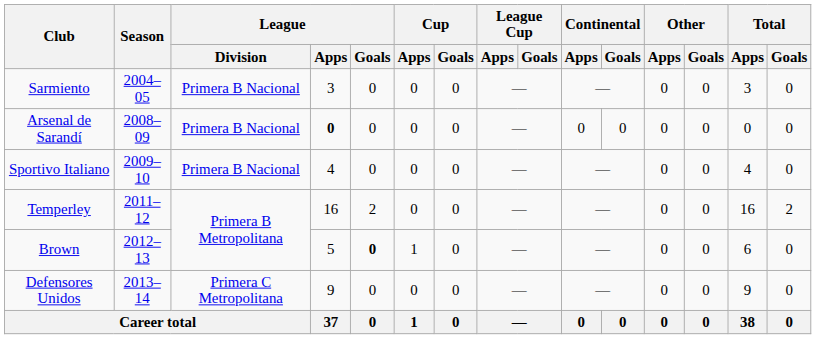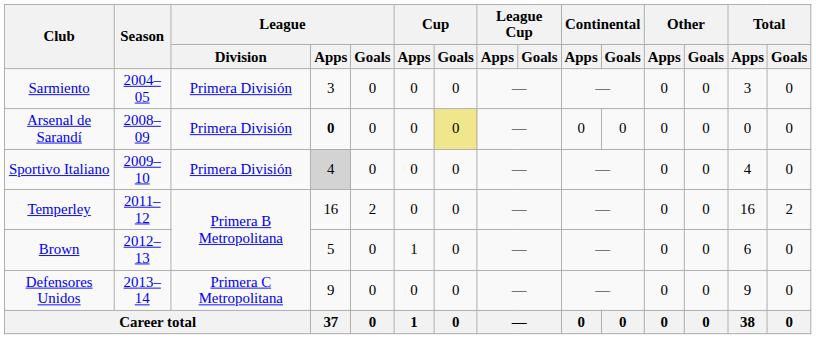Sarmiento | League / Division: Primera B Nacional -> Primera División
Arsenal de Sarandí | League / Division: Primera B Nacional -> Primera División
Arsenal de Sarandí | Cup / Goals: no background -> khaki background
Sportivo Italiano | League / Division: Primera B Nacional -> Primera División
Sportivo Italiano | League / Apps: no background -> lightgrey background
Brown | League / Goals: bold -> normal
